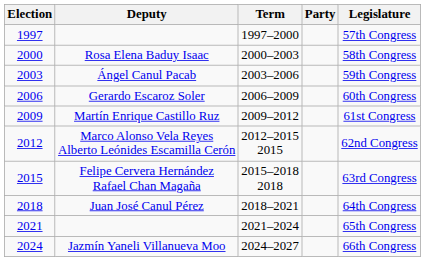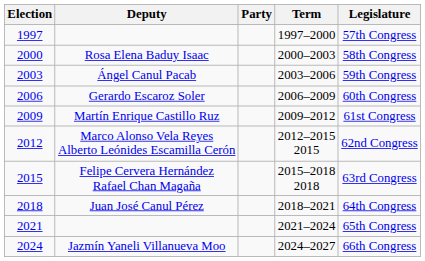columns swapped: Party <-> Term
